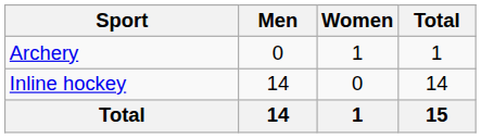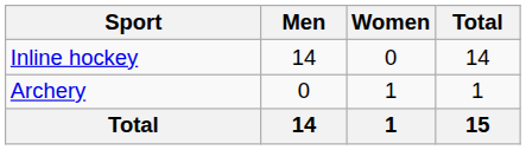rows swapped: Archery <-> Inline hockey
